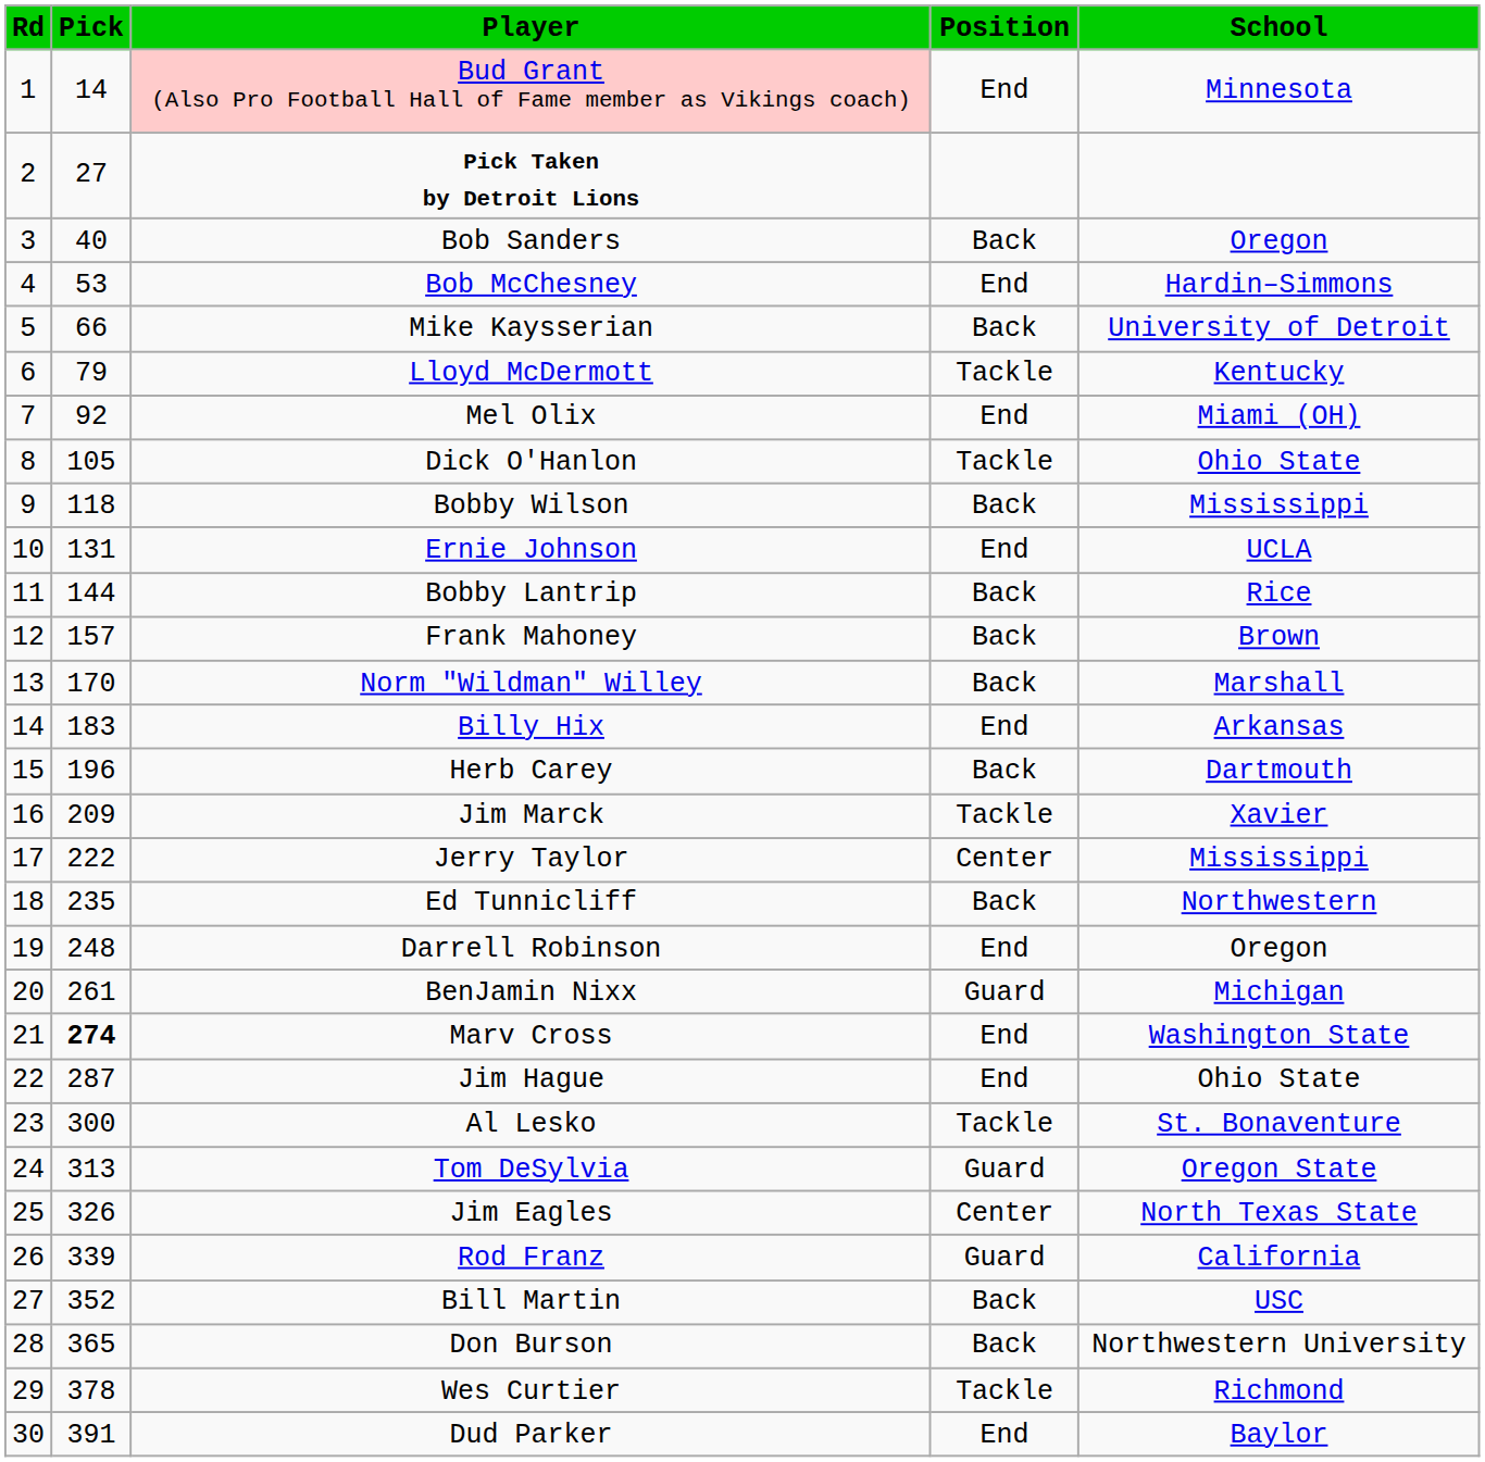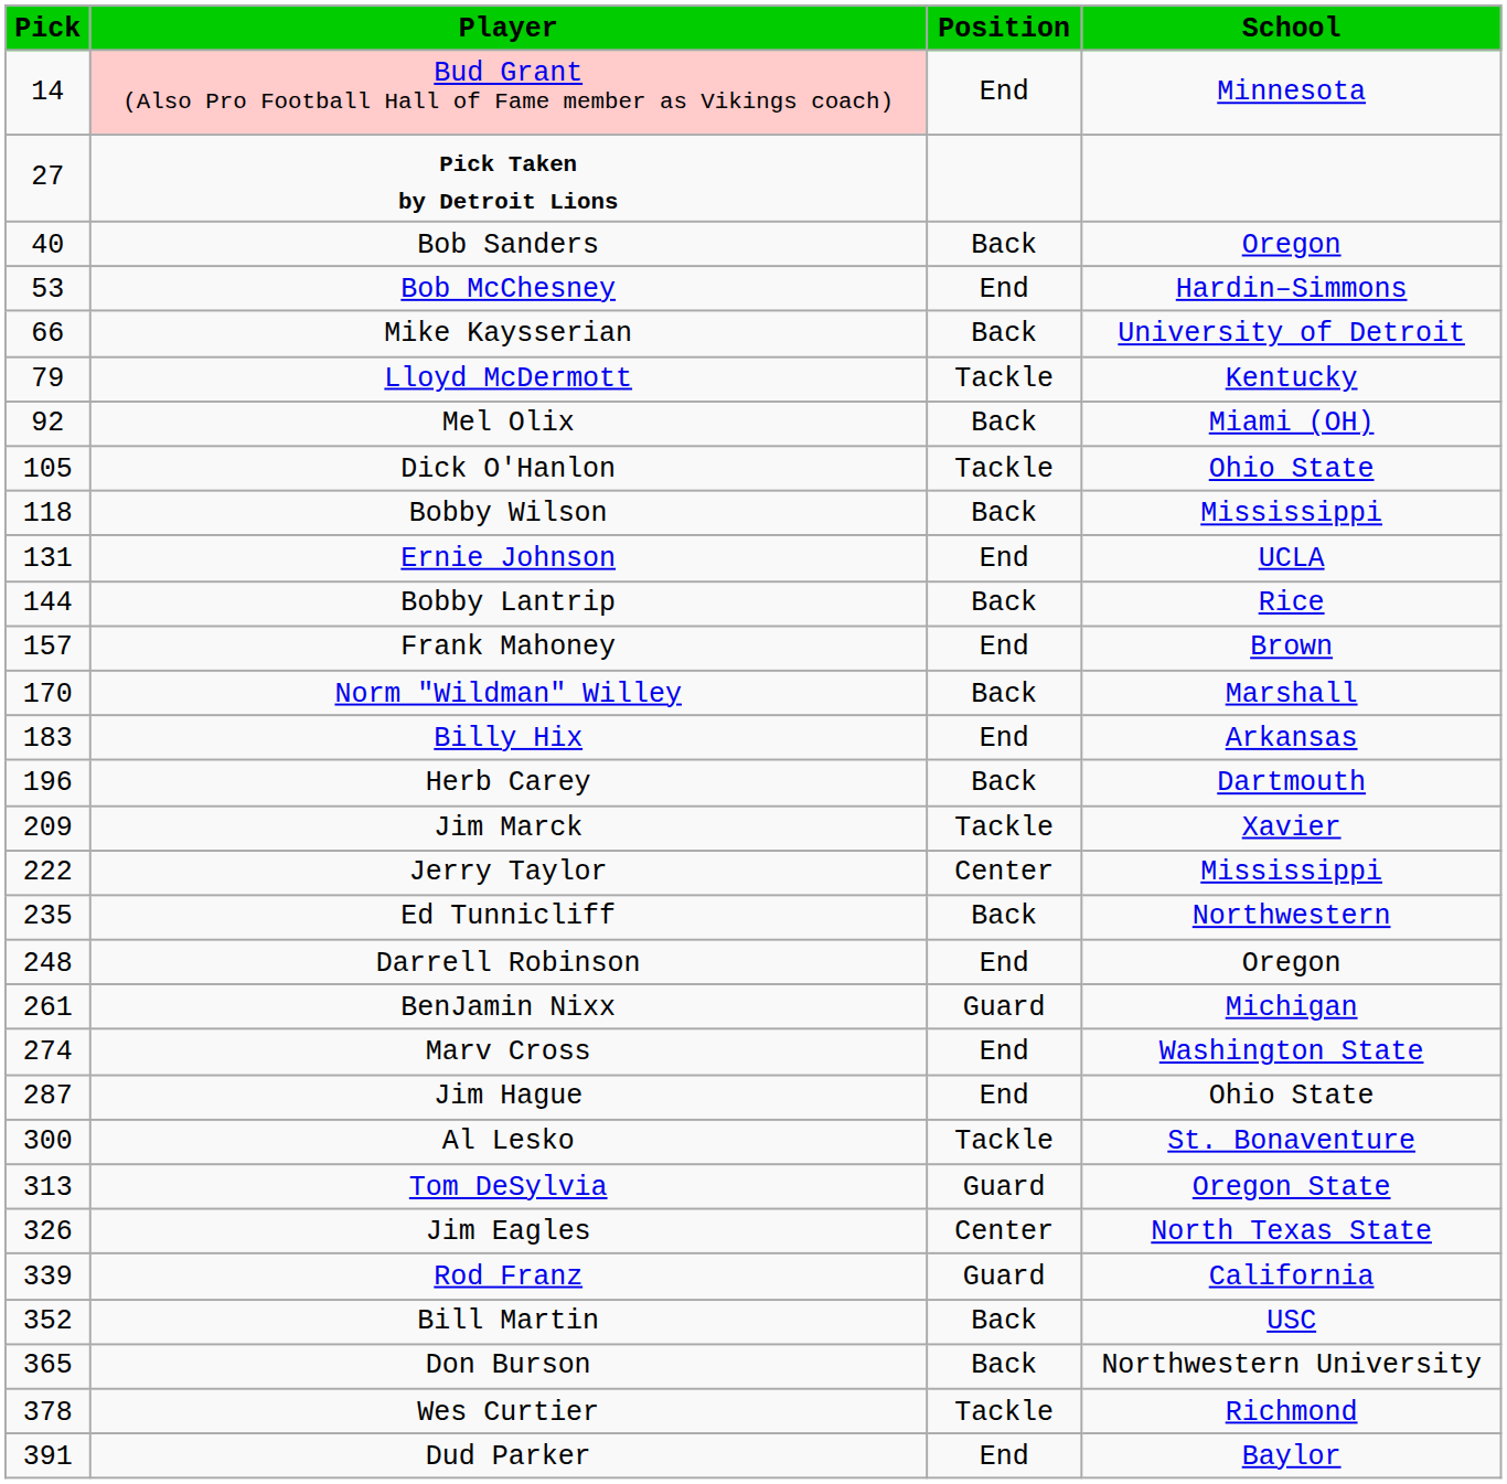- column: Rd | 1 | 2 | 3 | 4 | 5 | 6 | 7 | 8 | 9 | 10 | 11 | 12 | 13 | 14 | 15 | 16 | 17 | 18 | 19 | 20 | 21 | 22 | 23 | 24 | 25 | 26 | 27 | 28 | 29 | 30
Mel Olix | Position: End -> Back
Frank Mahoney | Position: Back -> End
Marv Cross | Pick: bold -> normal
